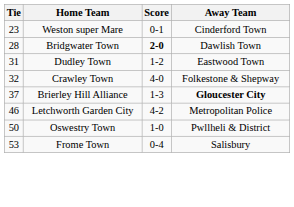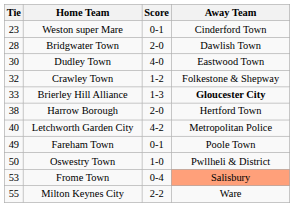Bridgwater Town | Score: bold -> normal
Dudley Town | Tie: 31 -> 30
Dudley Town | Score: 1-2 -> 4-0
Crawley Town | Score: 4-0 -> 1-2
Brierley Hill Alliance | Tie: 37 -> 33
+ row: 38 | Harrow Borough | 2-0 | Hertford Town
Letchworth Garden City | Tie: 46 -> 40
+ row: 49 | Fareham Town | 0-1 | Poole Town
Frome Town | Away Team: no background -> lightsalmon background
+ row: 55 | Milton Keynes City | 2-2 | Ware
